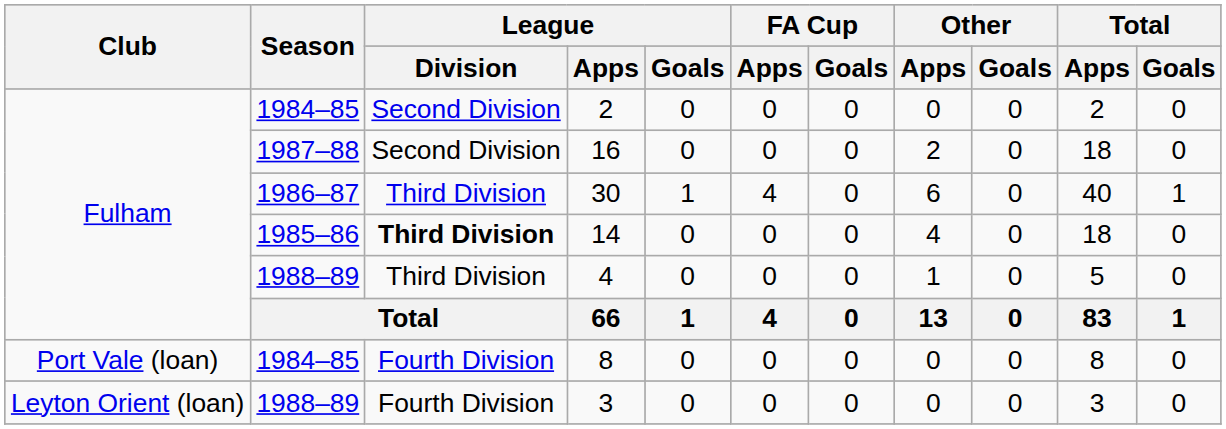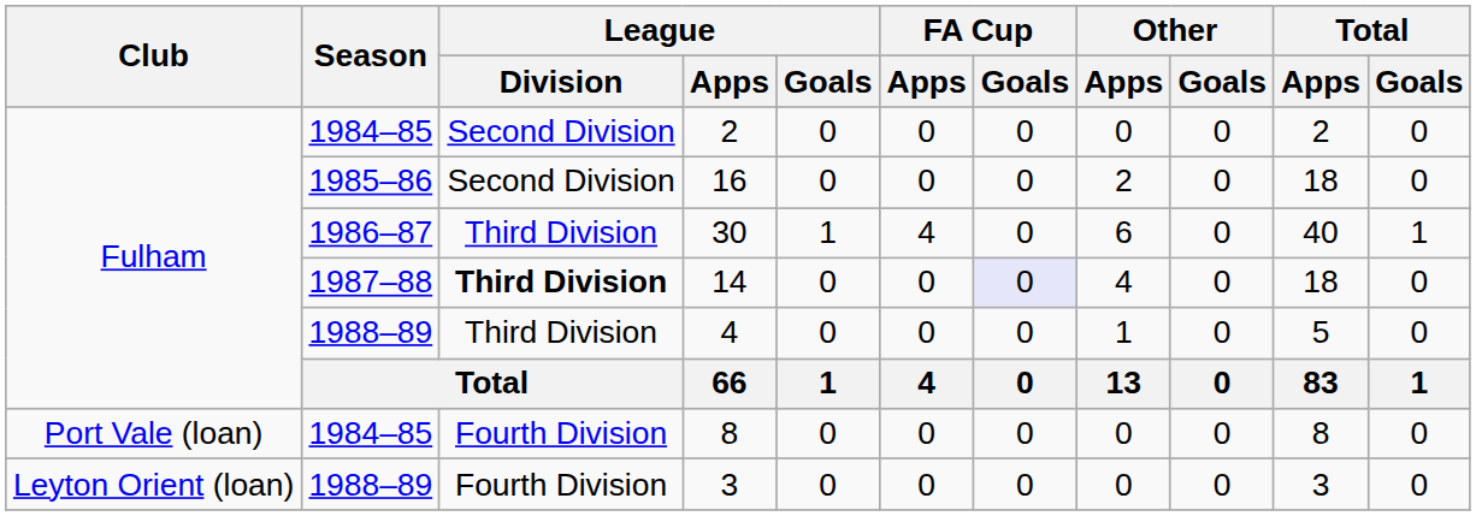16 | Season: 1987–88 -> 1985–86
14 | Season: 1985–86 -> 1987–88
14 | FA Cup / Goals: no background -> lavender background
